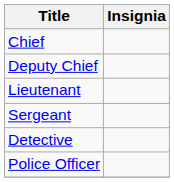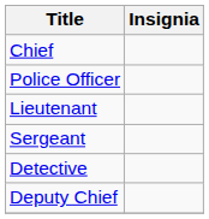rows swapped: Deputy Chief <-> Police Officer
